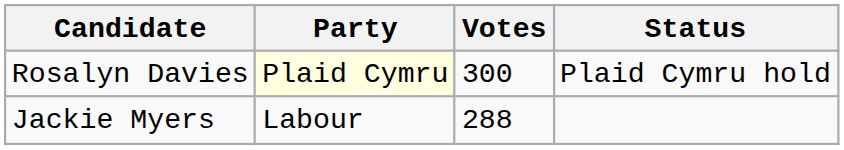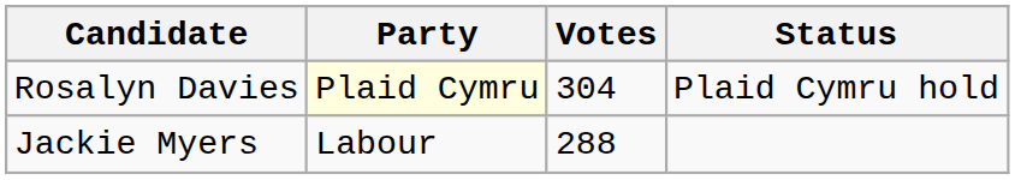Rosalyn Davies | Votes: 300 -> 304
